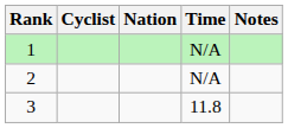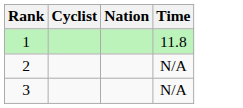- column: Notes
1 | Time: N/A -> 11.8
3 | Time: 11.8 -> N/A
